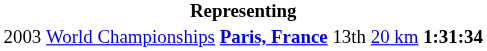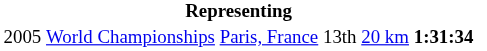World Championships | column 1: 2003 -> 2005
World Championships | column 3: bold -> normal
